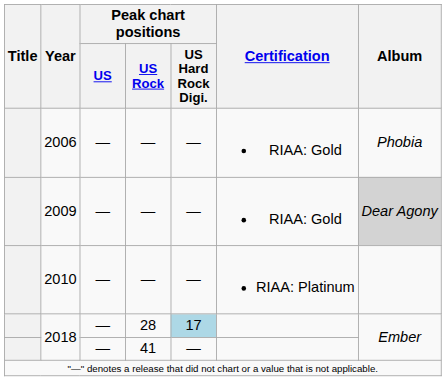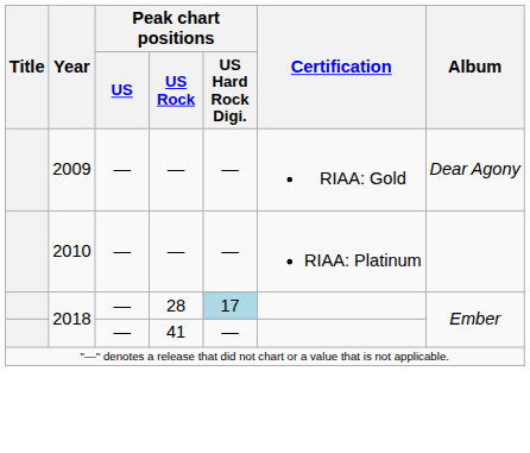- row: 2006 | — | — | — | RIAA: Gold | Phobia
2009 | Album: lightgrey background -> no background
